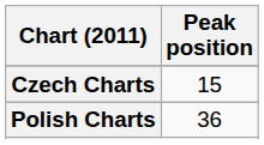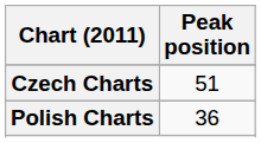Czech Charts | Peak position: 15 -> 51
